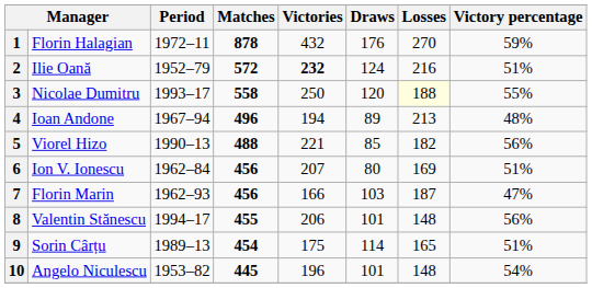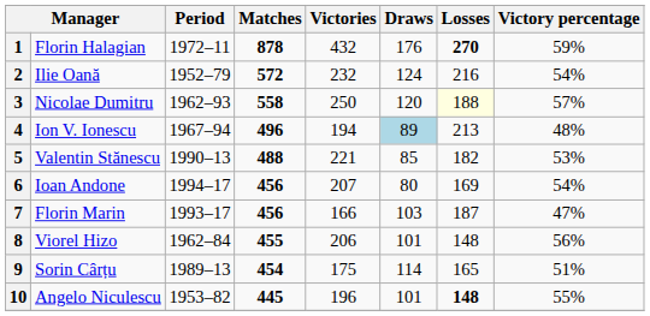1 | Losses: normal -> bold
2 | Victories: bold -> normal
2 | Victory percentage: 51% -> 54%
3 | Period: 1993–17 -> 1962–93
3 | Victory percentage: 55% -> 57%
4 | column 2: Ioan Andone -> Ion V. Ionescu
4 | Draws: no background -> lightblue background
5 | column 2: Viorel Hizo -> Valentin Stănescu
5 | Victory percentage: 56% -> 53%
6 | column 2: Ion V. Ionescu -> Ioan Andone
6 | Period: 1962–84 -> 1994–17
6 | Victory percentage: 51% -> 54%
7 | Period: 1962–93 -> 1993–17
8 | column 2: Valentin Stănescu -> Viorel Hizo
8 | Period: 1994–17 -> 1962–84
10 | Losses: normal -> bold
10 | Victory percentage: 54% -> 55%
